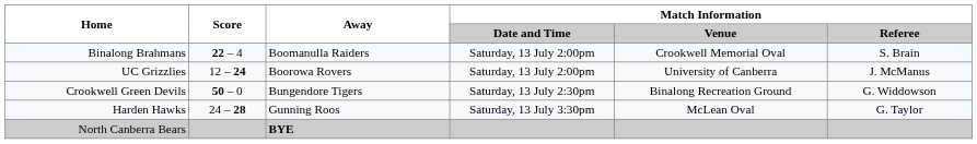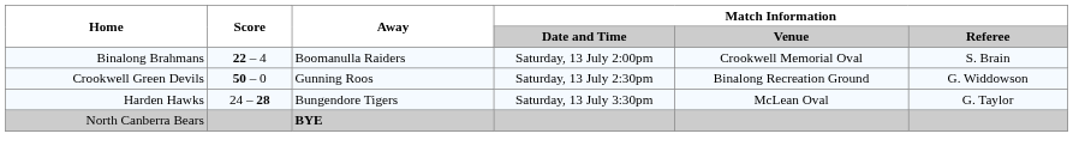- row: UC Grizzlies | 12 – 24 | Boorowa Rovers | Saturday, 13 July 2:00pm | University of Canberra | J. McManus
Crookwell Green Devils | Away: Bungendore Tigers -> Gunning Roos
Harden Hawks | Away: Gunning Roos -> Bungendore Tigers
